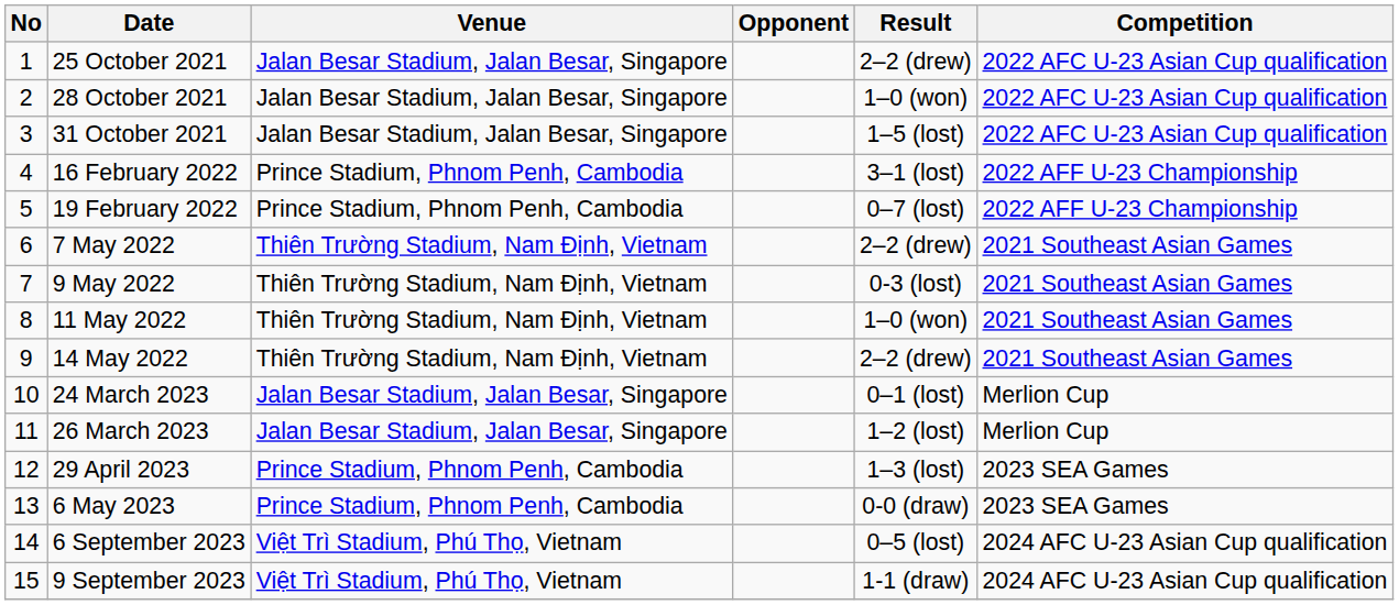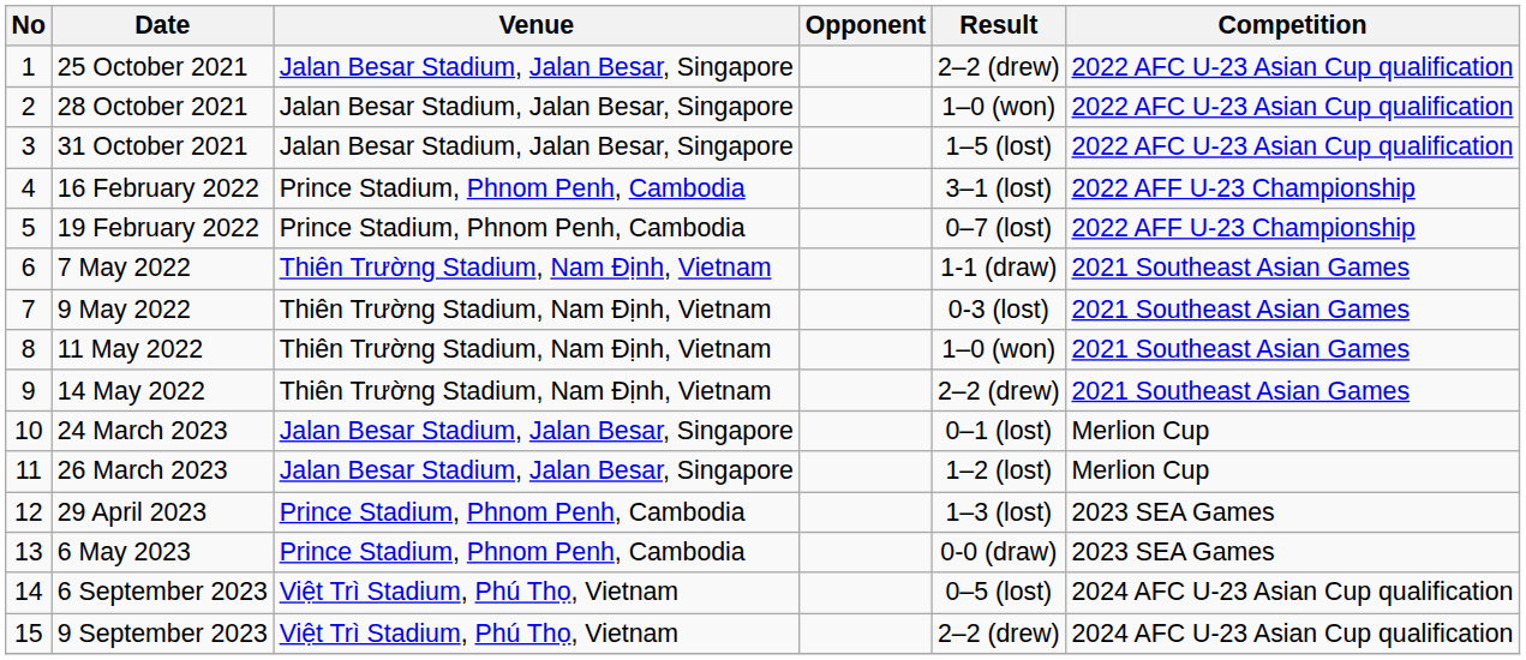7 May 2022 | Result: 2–2 (drew) -> 1-1 (draw)
9 September 2023 | Result: 1-1 (draw) -> 2–2 (drew)
